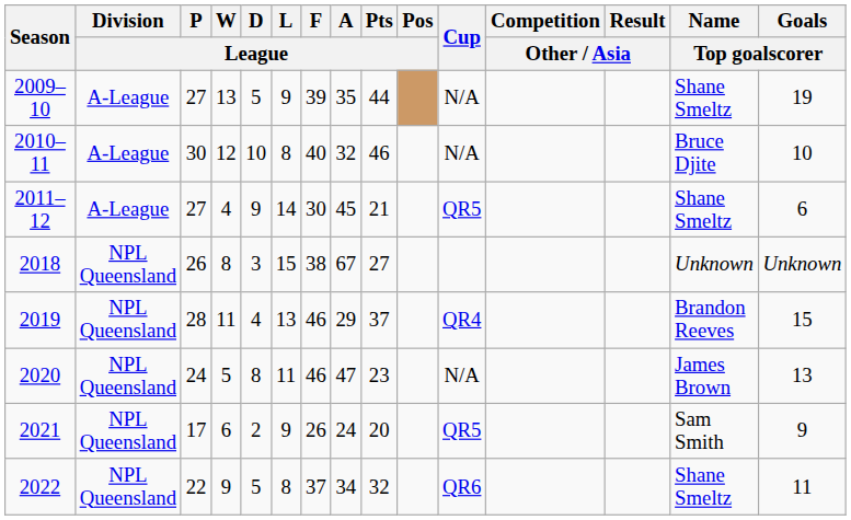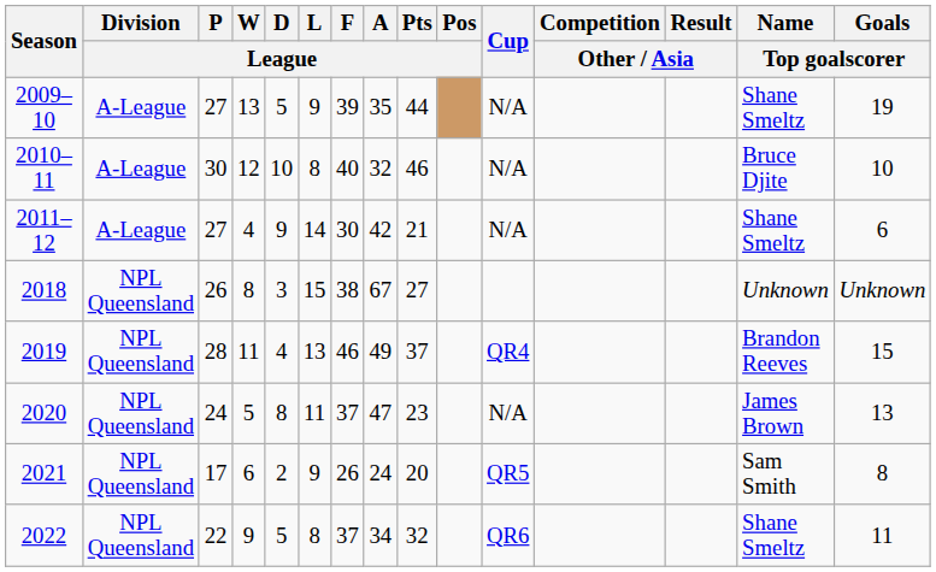2011–12 | A / League: 45 -> 42
2011–12 | Cup: QR5 -> N/A
2019 | A / League: 29 -> 49
2020 | F / League: 46 -> 37
2021 | Goals / Top goalscorer: 9 -> 8
